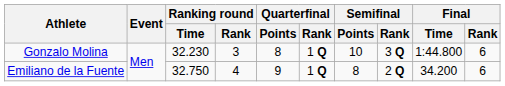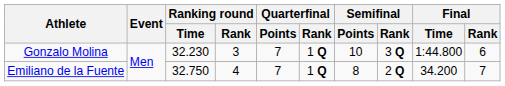Gonzalo Molina | Quarterfinal / Points: 8 -> 7
Emiliano de la Fuente | Quarterfinal / Points: 9 -> 7
Emiliano de la Fuente | Final / Rank: 6 -> 7
